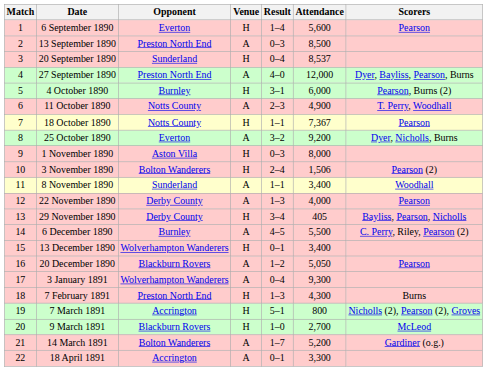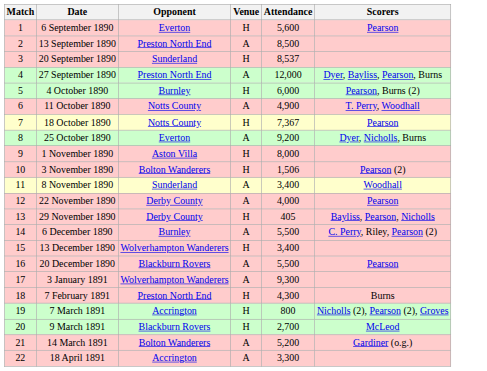- column: Result | 1–4 | 0–3 | 0–4 | 4–0 | 3–1 | 2–3 | 1–1 | 3–2 | 0–3 | 2–4 | 1–1 | 1–3 | 3–4 | 4–5 | 0–1 | 1–2 | 0–4 | 1–3 | 5–1 | 1–0 | 1–7 | 0–1
20 December 1890 | Attendance: 5,050 -> 5,500
